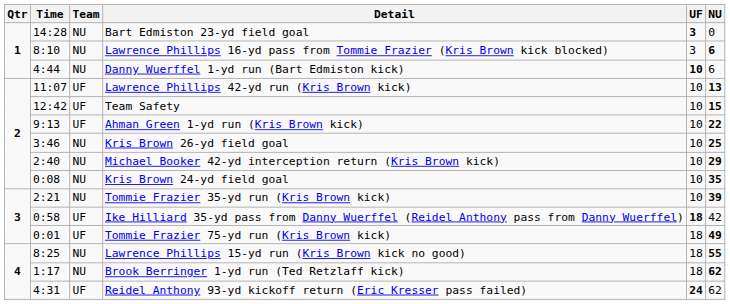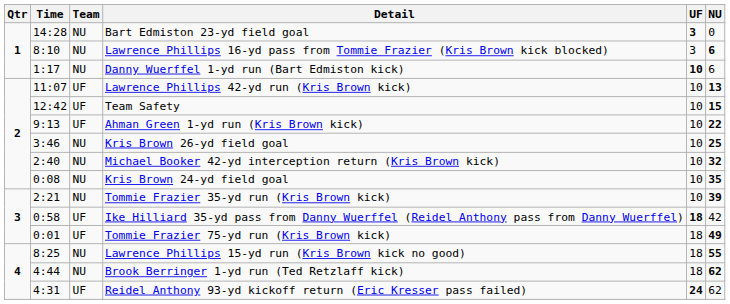Danny Wuerffel 1-yd run (Bart Edmiston kick) | Time: 4:44 -> 1:17
Michael Booker 42-yd interception return (Kris Brown kick) | NU: 29 -> 32
Brook Berringer 1-yd run (Ted Retzlaff kick) | Time: 1:17 -> 4:44
